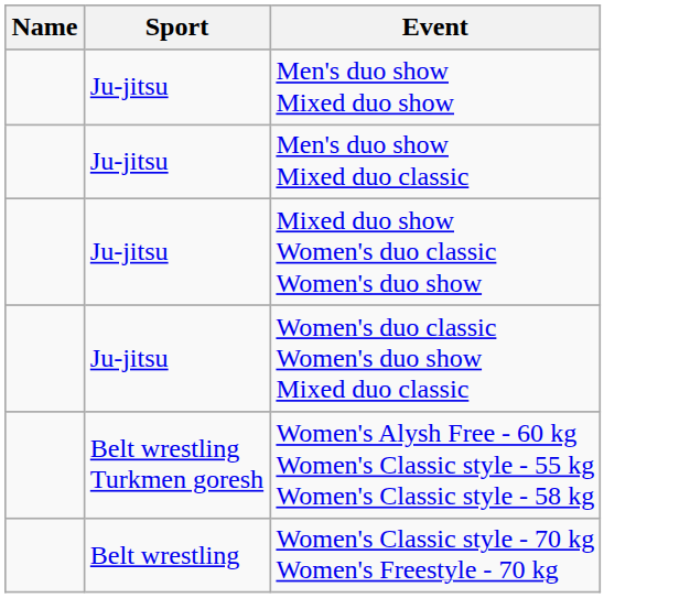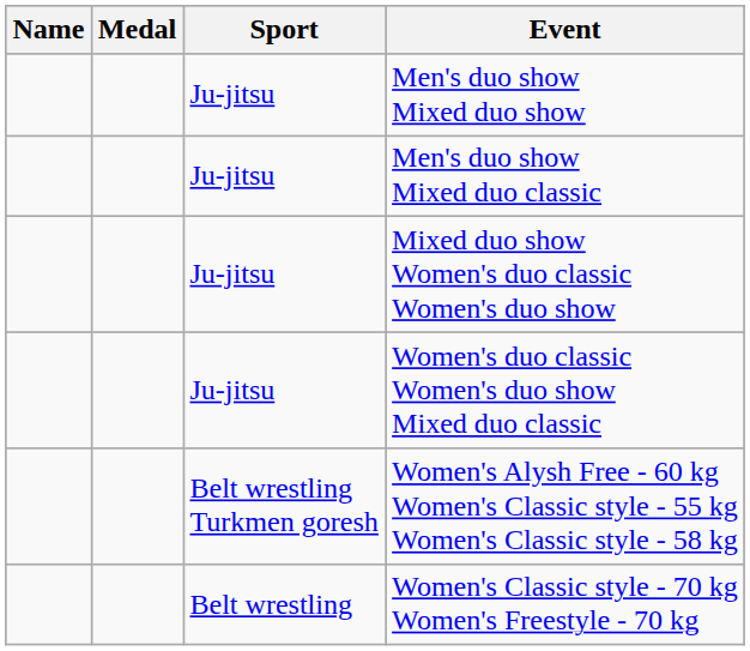+ column: Medal
